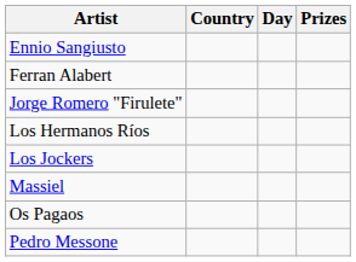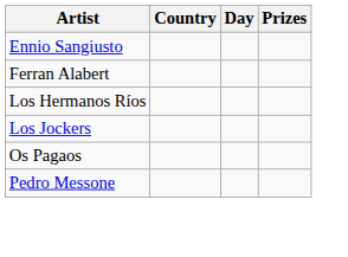- row: Jorge Romero "Firulete"
- row: Massiel
